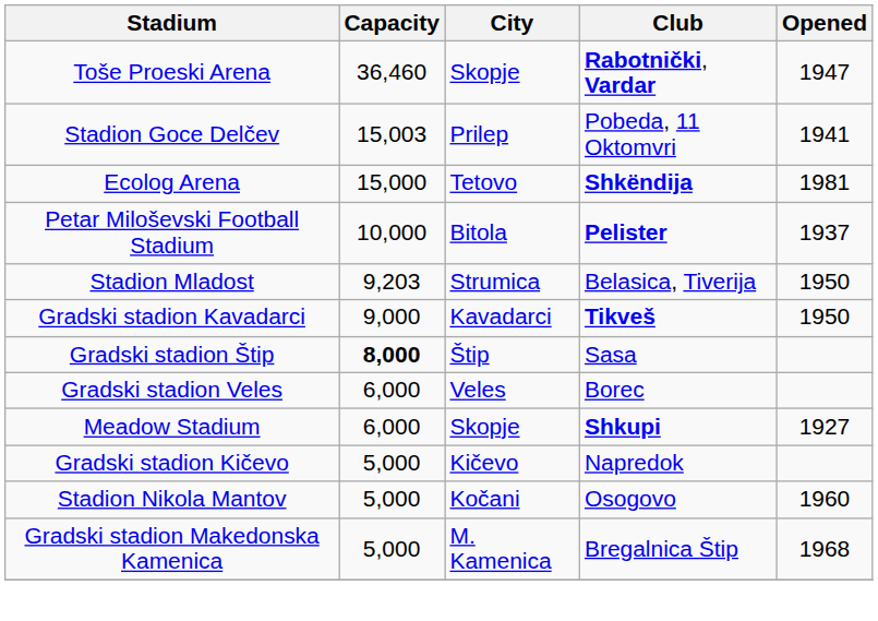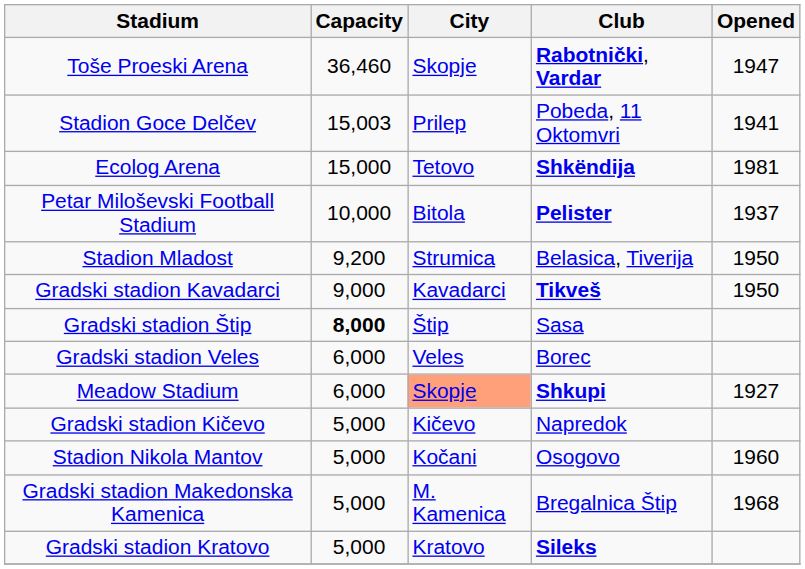Stadion Mladost | Capacity: 9,203 -> 9,200
Meadow Stadium | City: no background -> lightsalmon background
+ row: Gradski stadion Kratovo | 5,000 | Kratovo | Sileks
